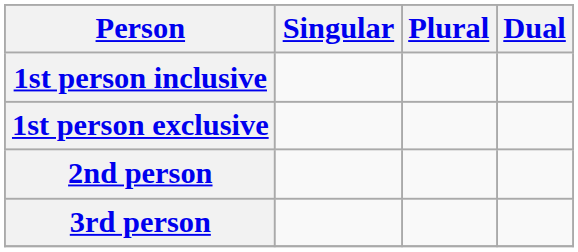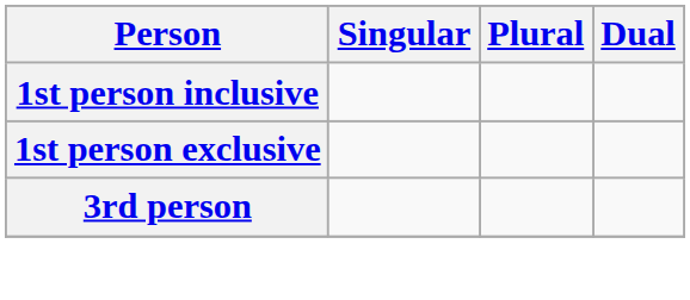- row: 2nd person
